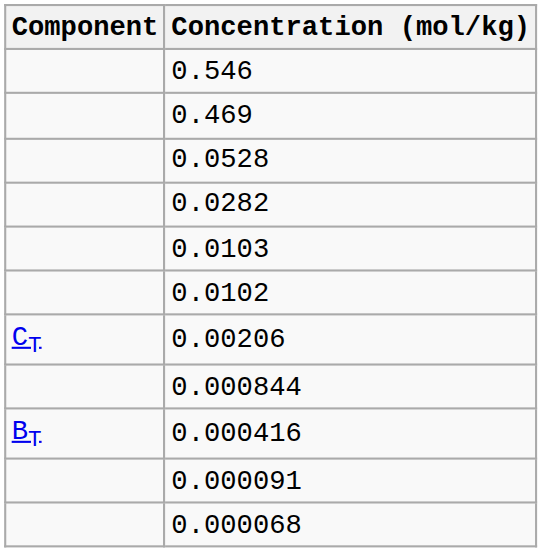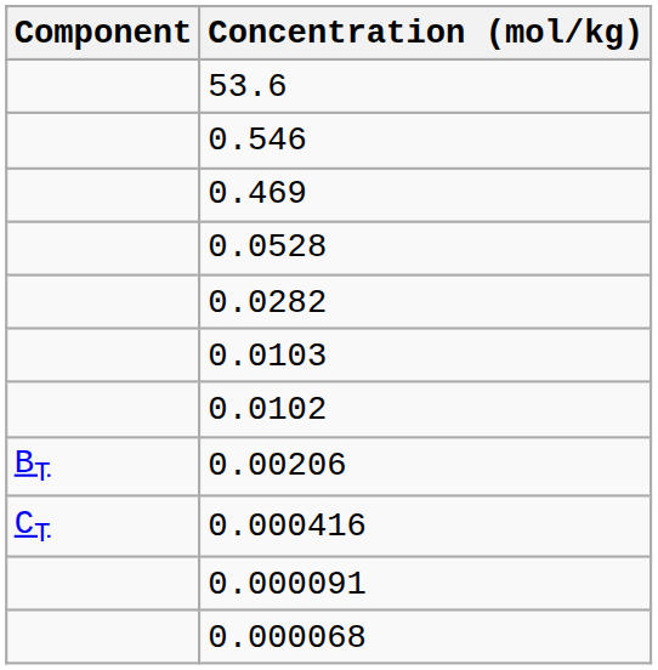+ row: 53.6
0.00206 | Component: CT -> BT
- row: 0.000844
0.000416 | Component: BT -> CT
